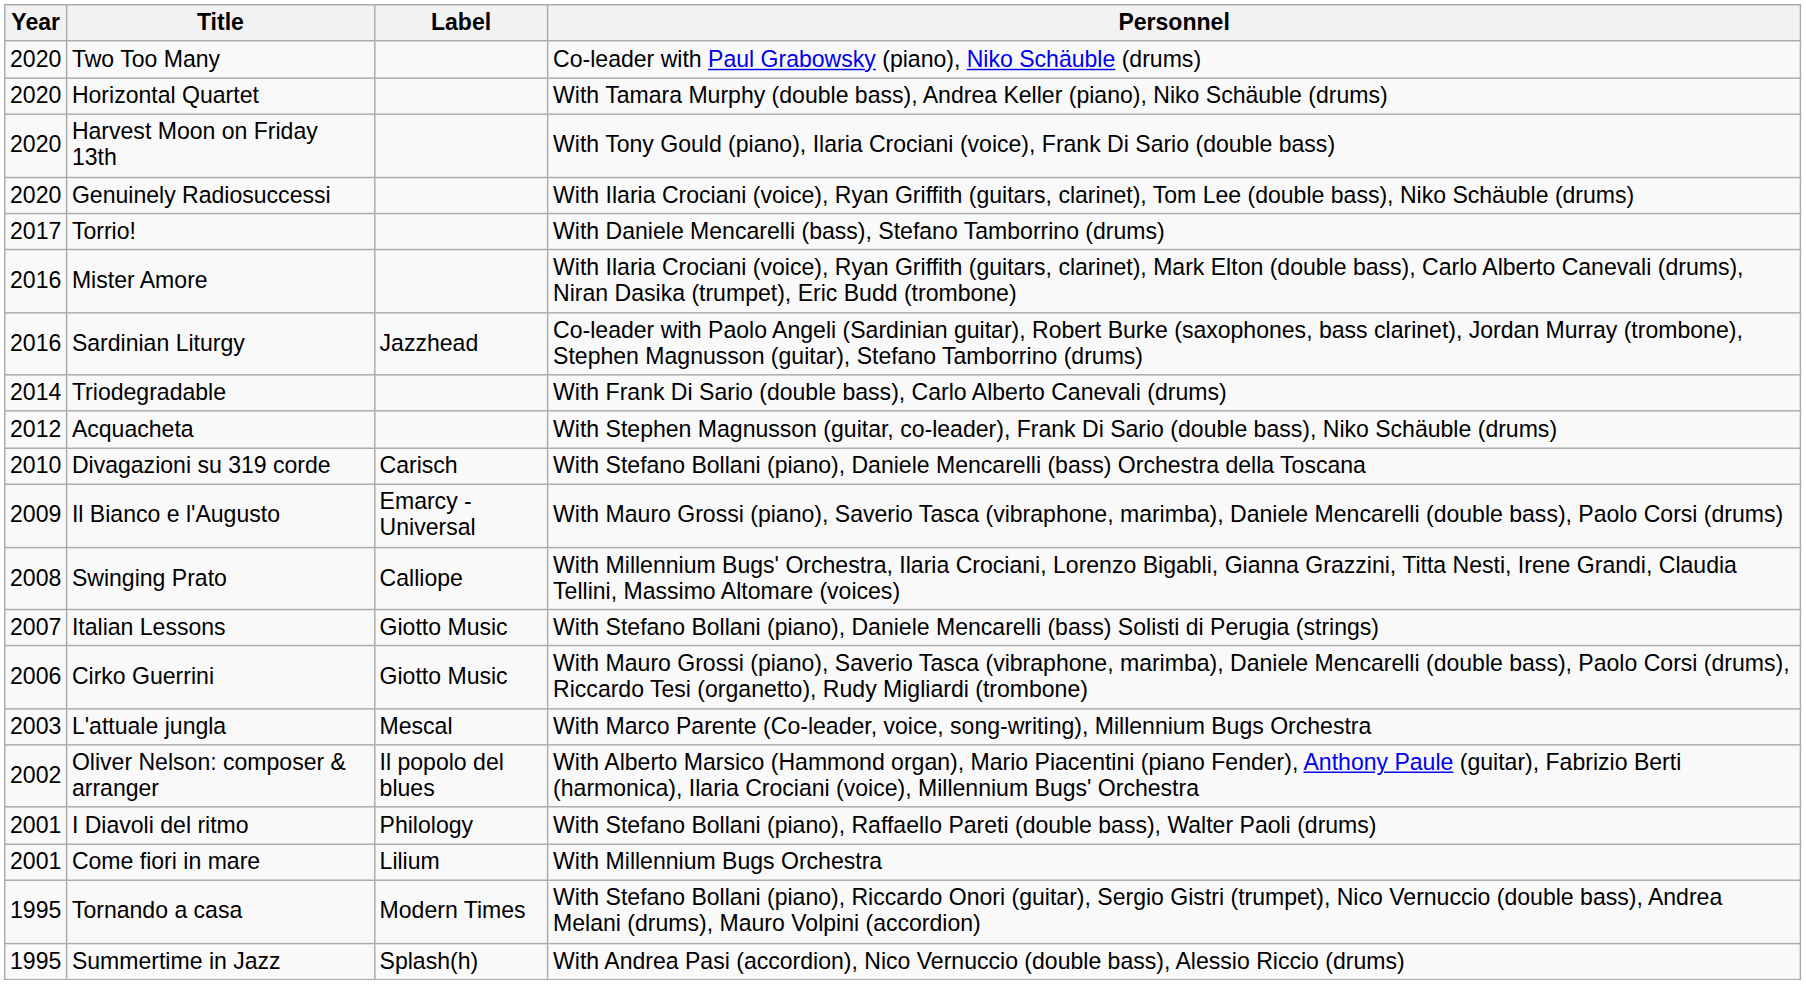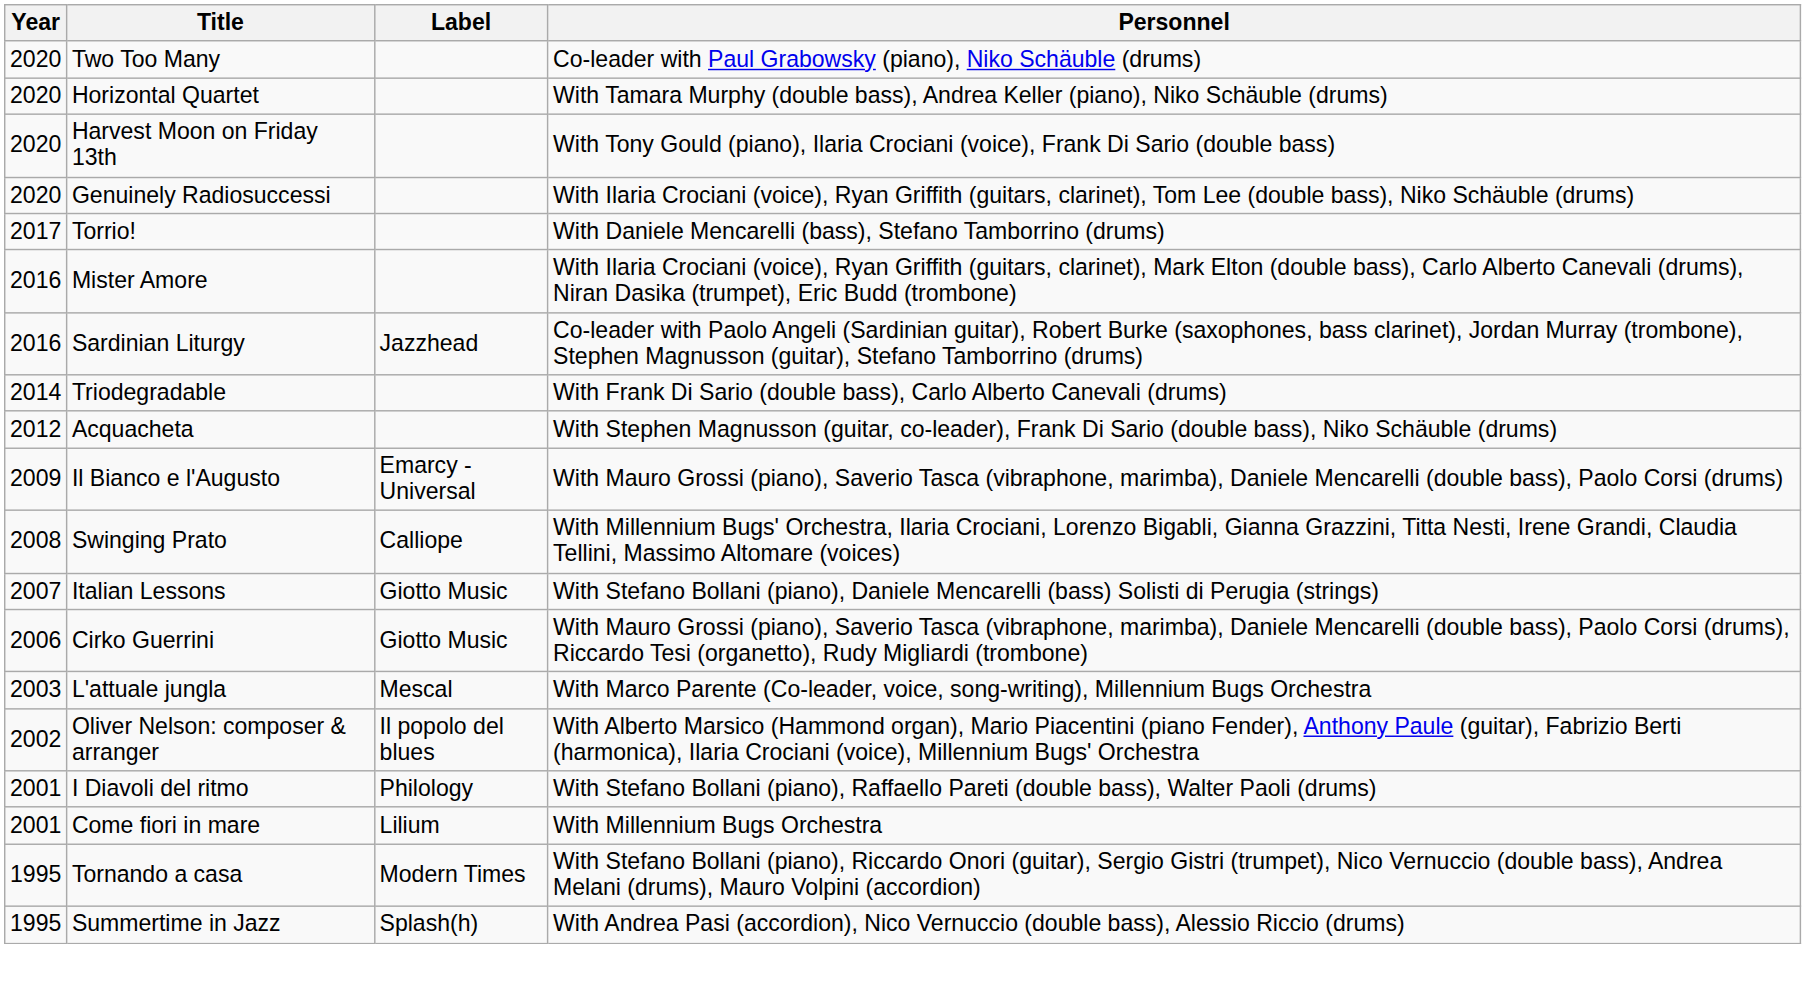- row: 2010 | Divagazioni su 319 corde | Carisch | With Stefano Bollani (piano), Daniele Mencarelli (bass) Orchestra della Toscana
